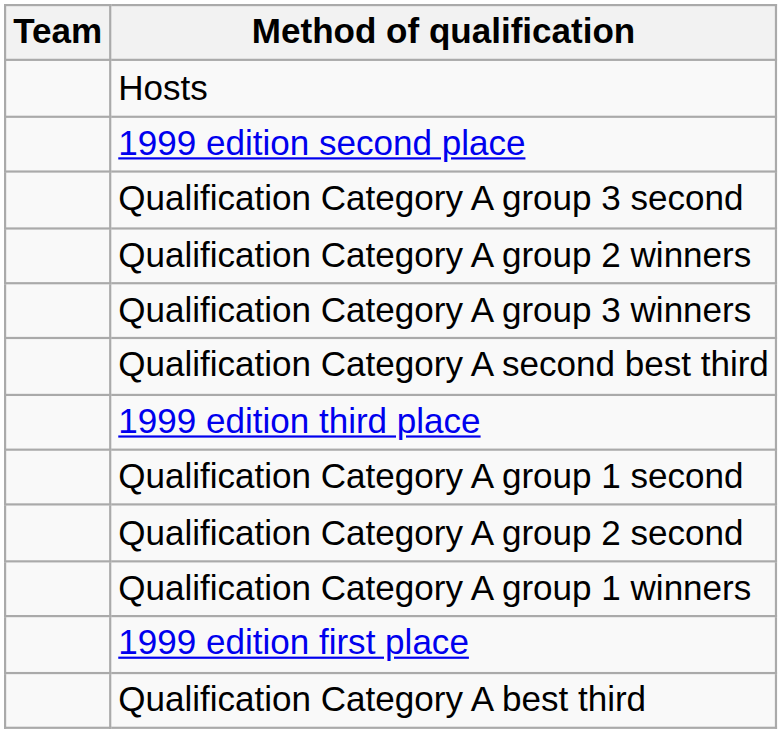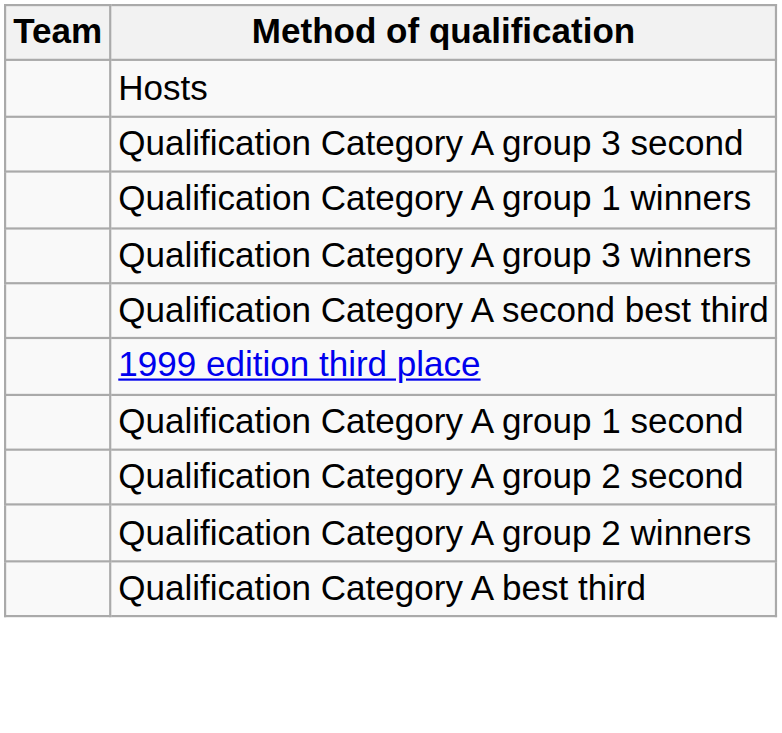- row: 1999 edition second place
rows swapped: Qualification Category A group 1 winners <-> Qualification Category A group 2 winners
- row: 1999 edition first place
